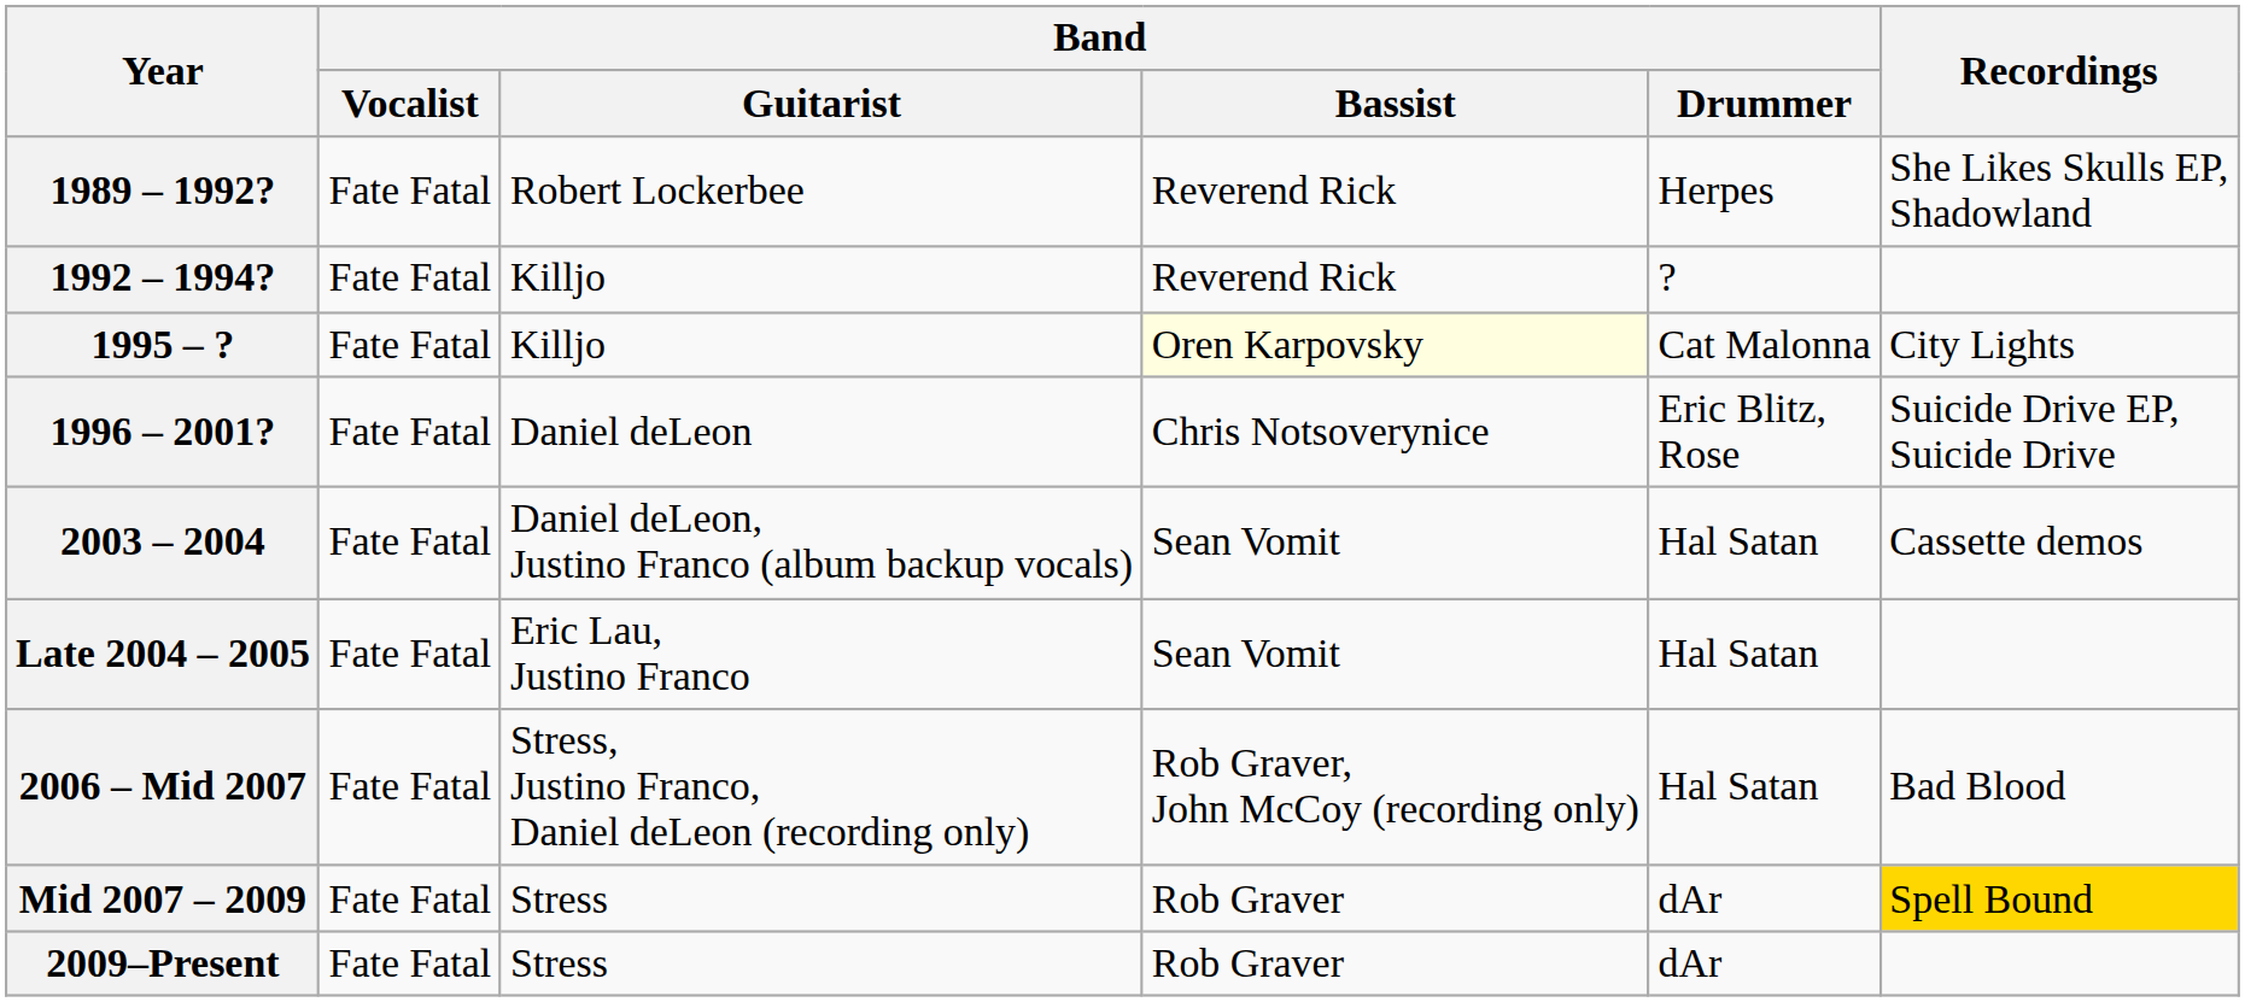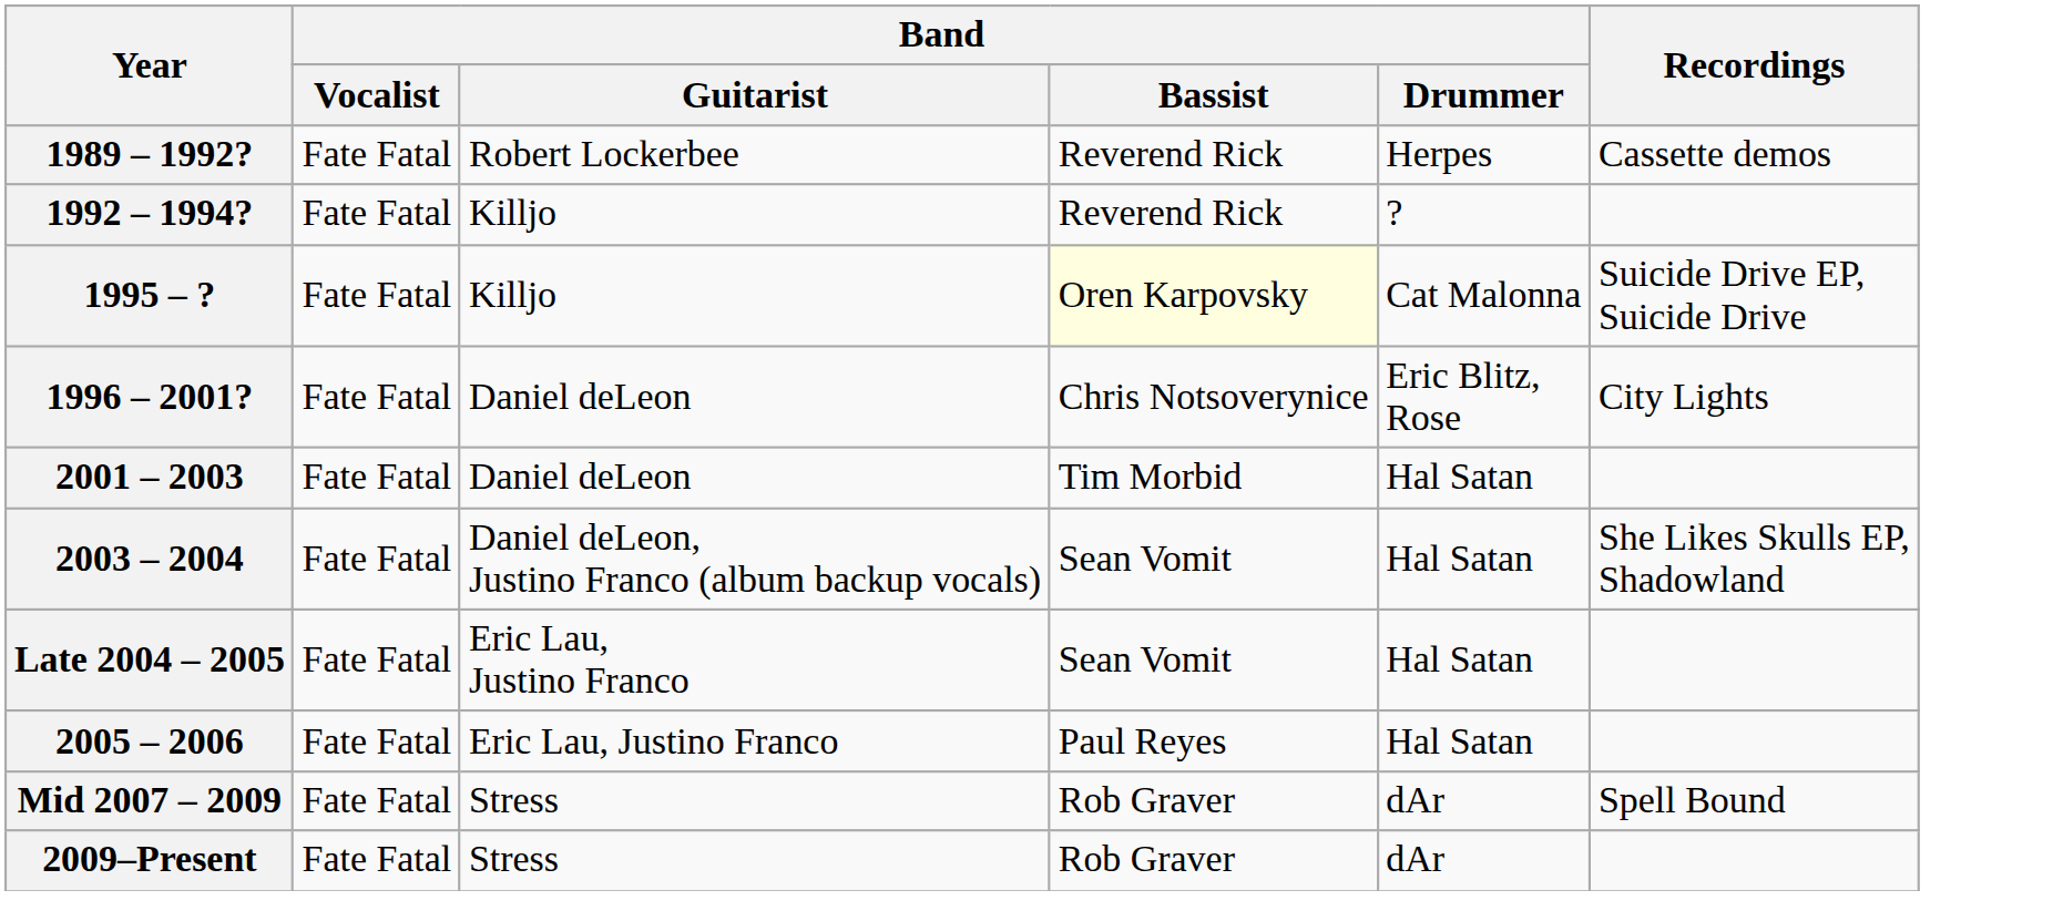1989 – 1992? | Recordings: She Likes Skulls EP, Shadowland -> Cassette demos
1995 – ? | Recordings: City Lights -> Suicide Drive EP, Suicide Drive
1996 – 2001? | Recordings: Suicide Drive EP, Suicide Drive -> City Lights
+ row: 2001 – 2003 | Fate Fatal | Daniel deLeon | Tim Morbid | Hal Satan
2003 – 2004 | Recordings: Cassette demos -> She Likes Skulls EP, Shadowland
+ row: 2005 – 2006 | Fate Fatal | Eric Lau, Justino Franco | Paul Reyes | Hal Satan
- row: 2006 – Mid 2007 | Fate Fatal | Stress, Justino Franco, Daniel deLeon (recording only) | Rob Graver, John McCoy (recording only) | Hal Satan | Bad Blood
Mid 2007 – 2009 | Recordings: gold background -> no background
